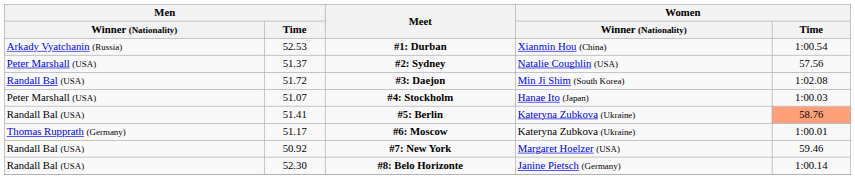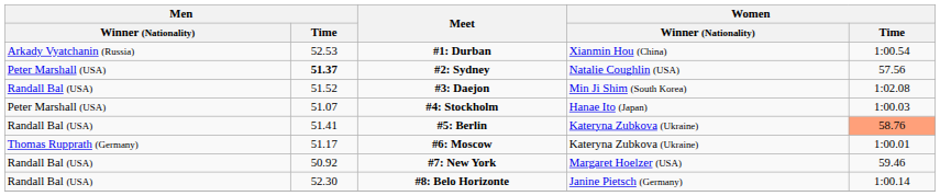#2: Sydney | Men / Time: normal -> bold
#3: Daejon | Men / Time: 51.72 -> 51.52
